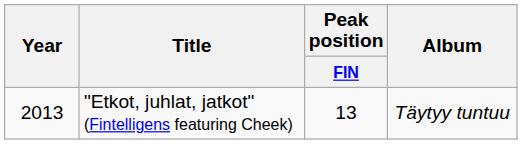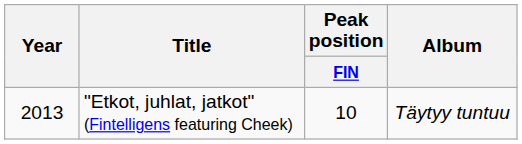"Etkot, juhlat, jatkot" (Fintelligens featuring Cheek) | Peak position / FIN: 13 -> 10
